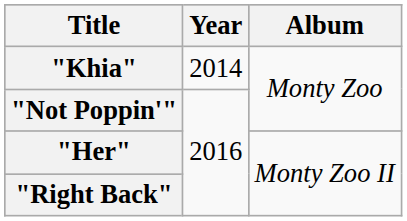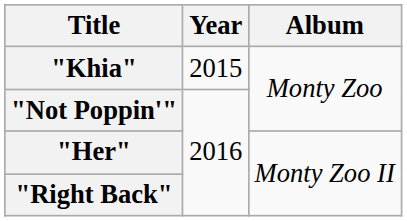"Khia" | Year: 2014 -> 2015
